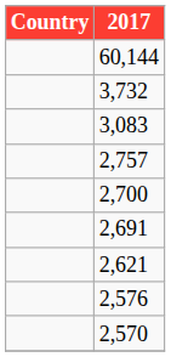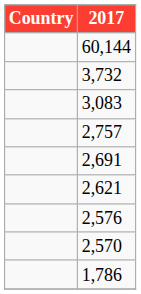- row: 2,700
+ row: 1,786
